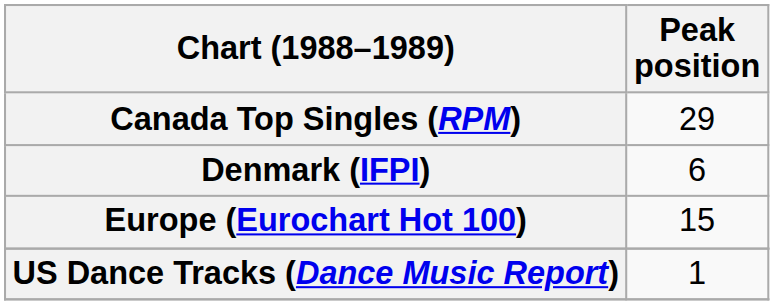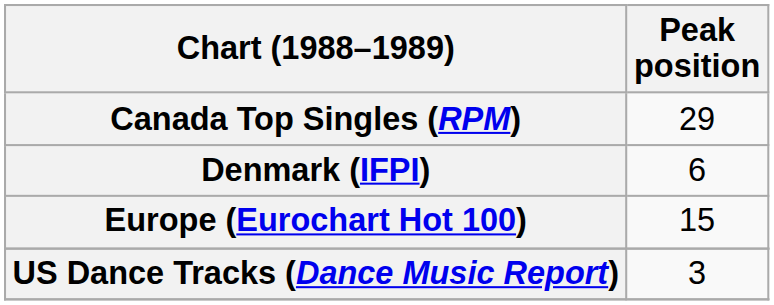US Dance Tracks (Dance Music Report) | Peak position: 1 -> 3
